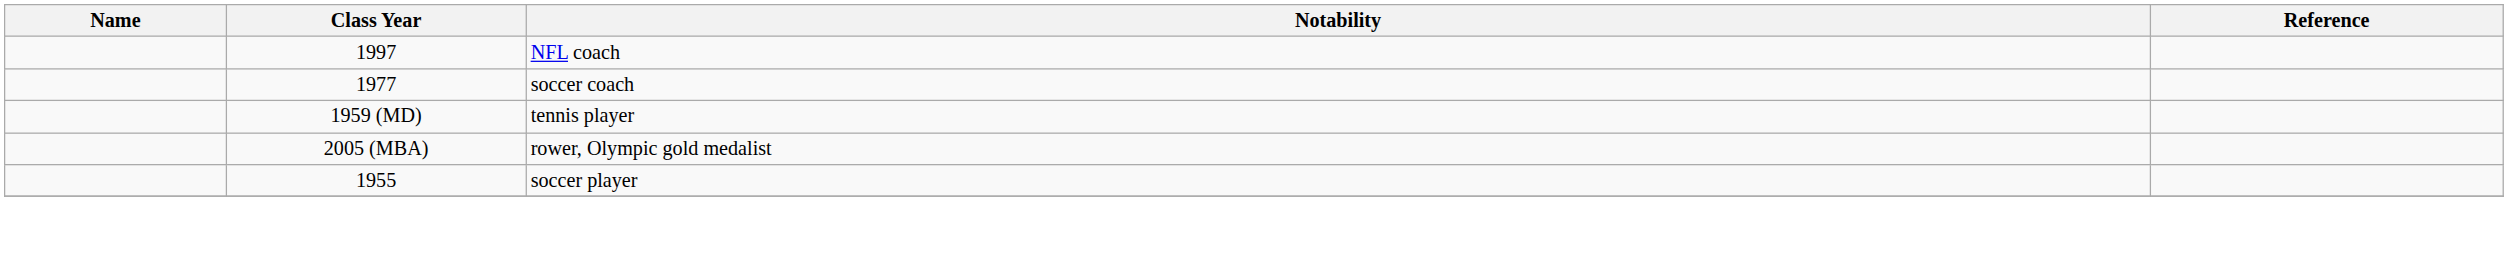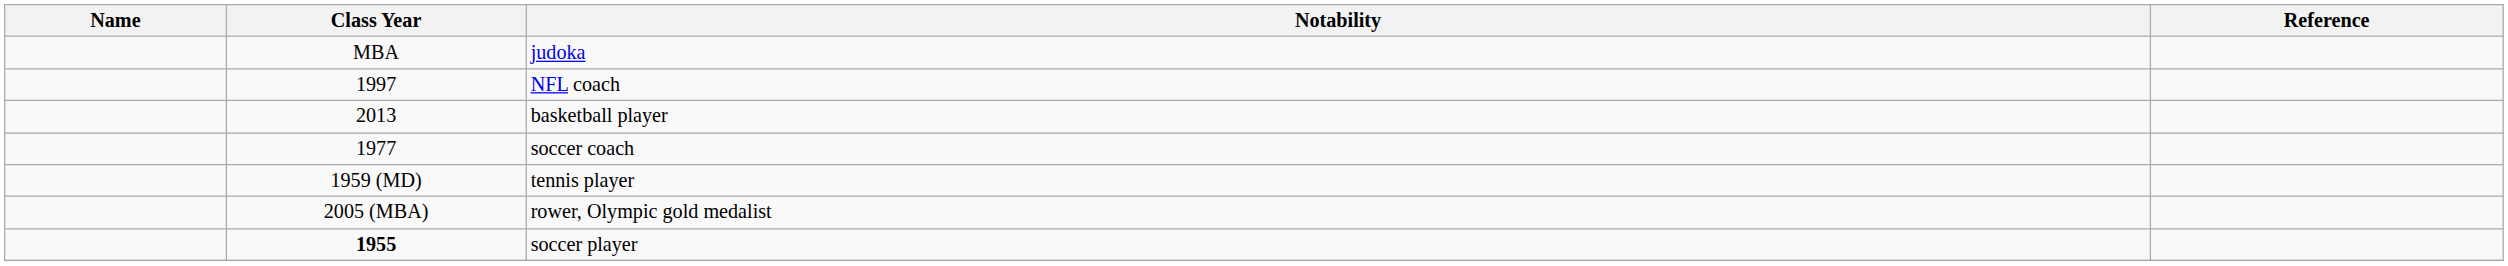+ row: MBA | judoka
+ row: 2013 | basketball player
soccer player | Class Year: normal -> bold
